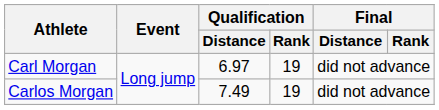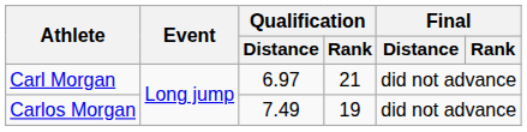Carl Morgan | Qualification / Rank: 19 -> 21
